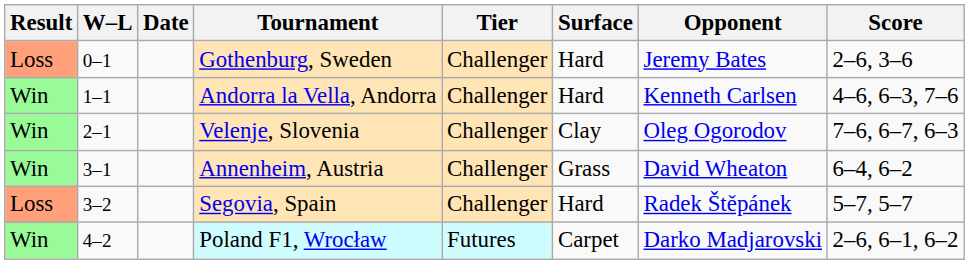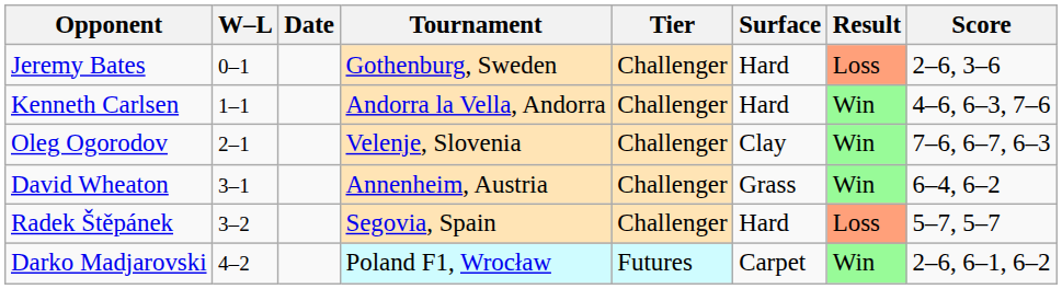columns swapped: Result <-> Opponent
